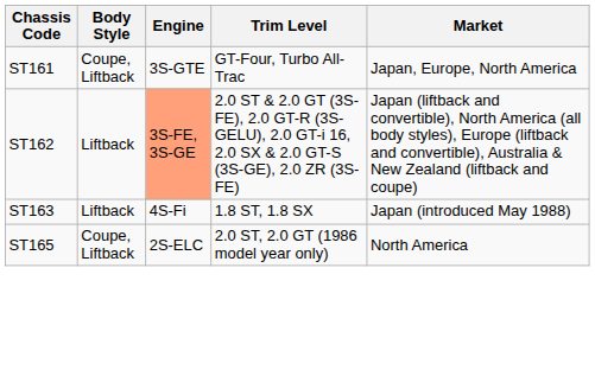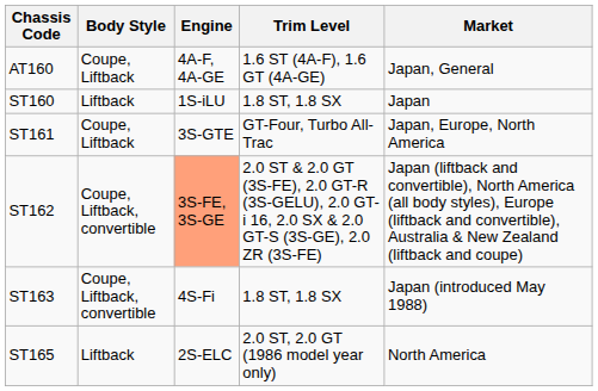+ row: AT160 | Coupe, Liftback | 4A-F, 4A-GE | 1.6 ST (4A-F), 1.6 GT (4A-GE) | Japan, General
+ row: ST160 | Liftback | 1S-iLU | 1.8 ST, 1.8 SX | Japan
ST162 | Body Style: Liftback -> Coupe, Liftback, convertible
ST163 | Body Style: Liftback -> Coupe, Liftback, convertible
ST165 | Body Style: Coupe, Liftback -> Liftback
